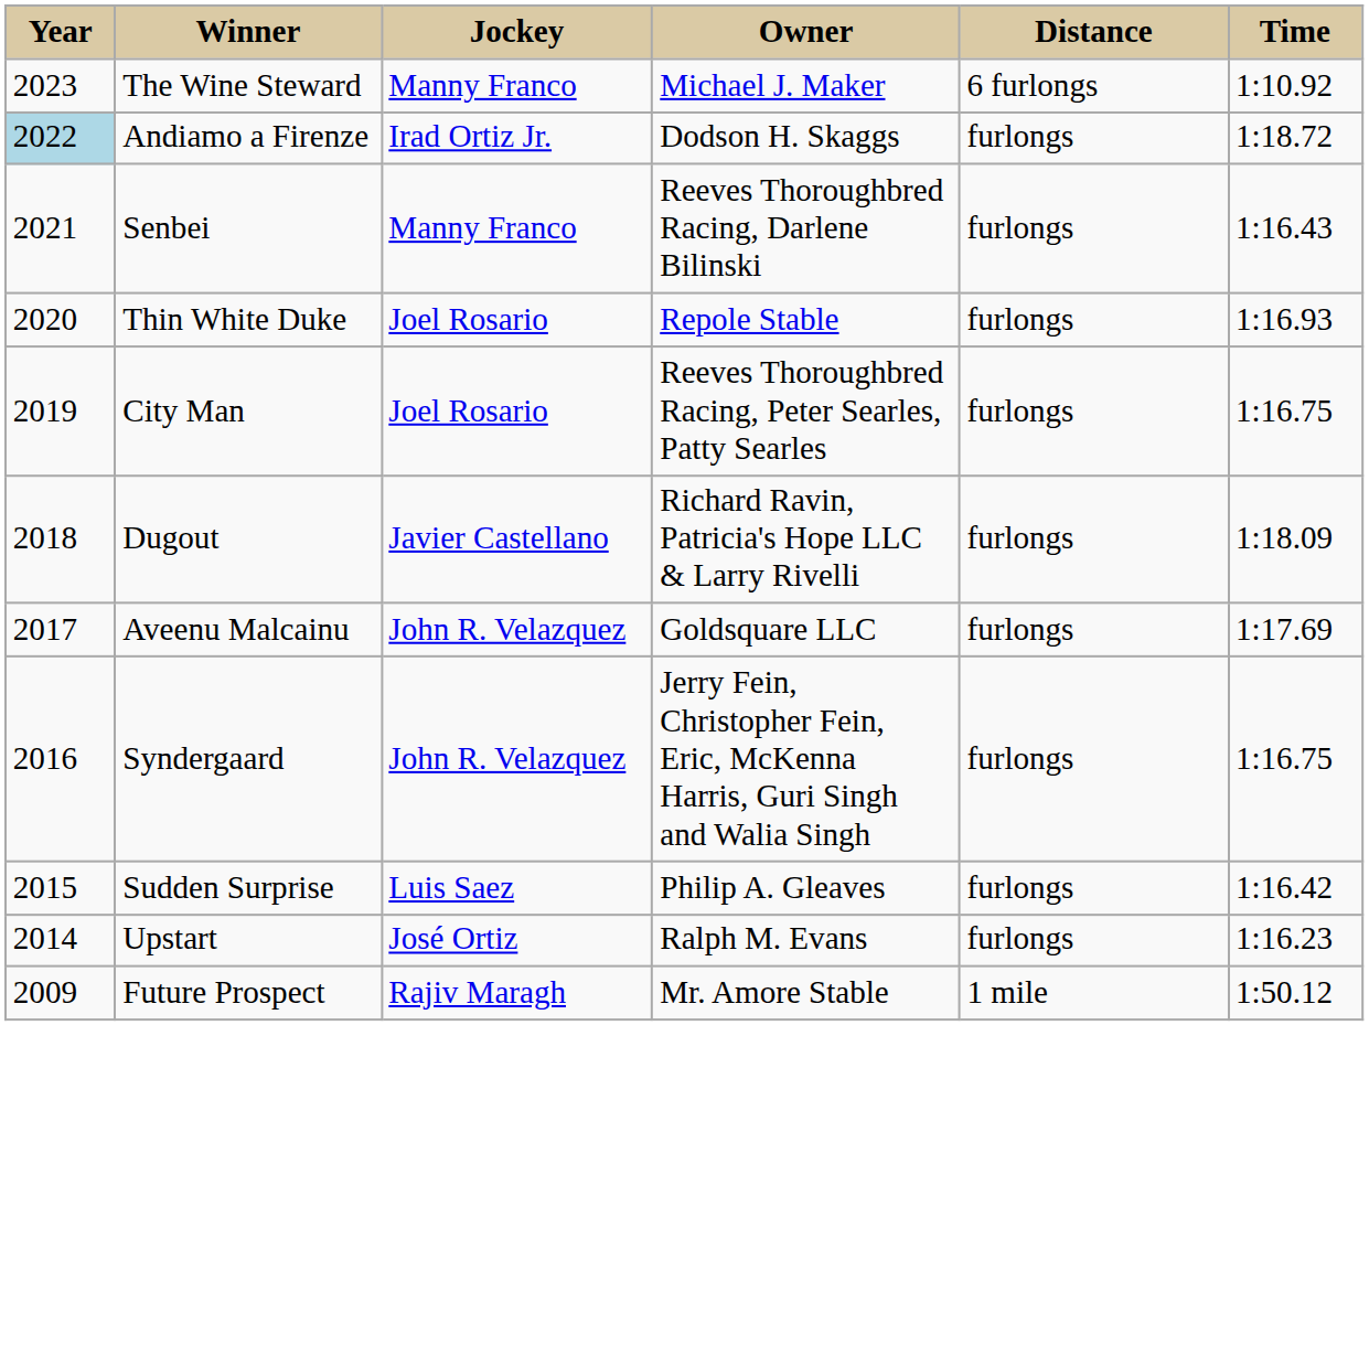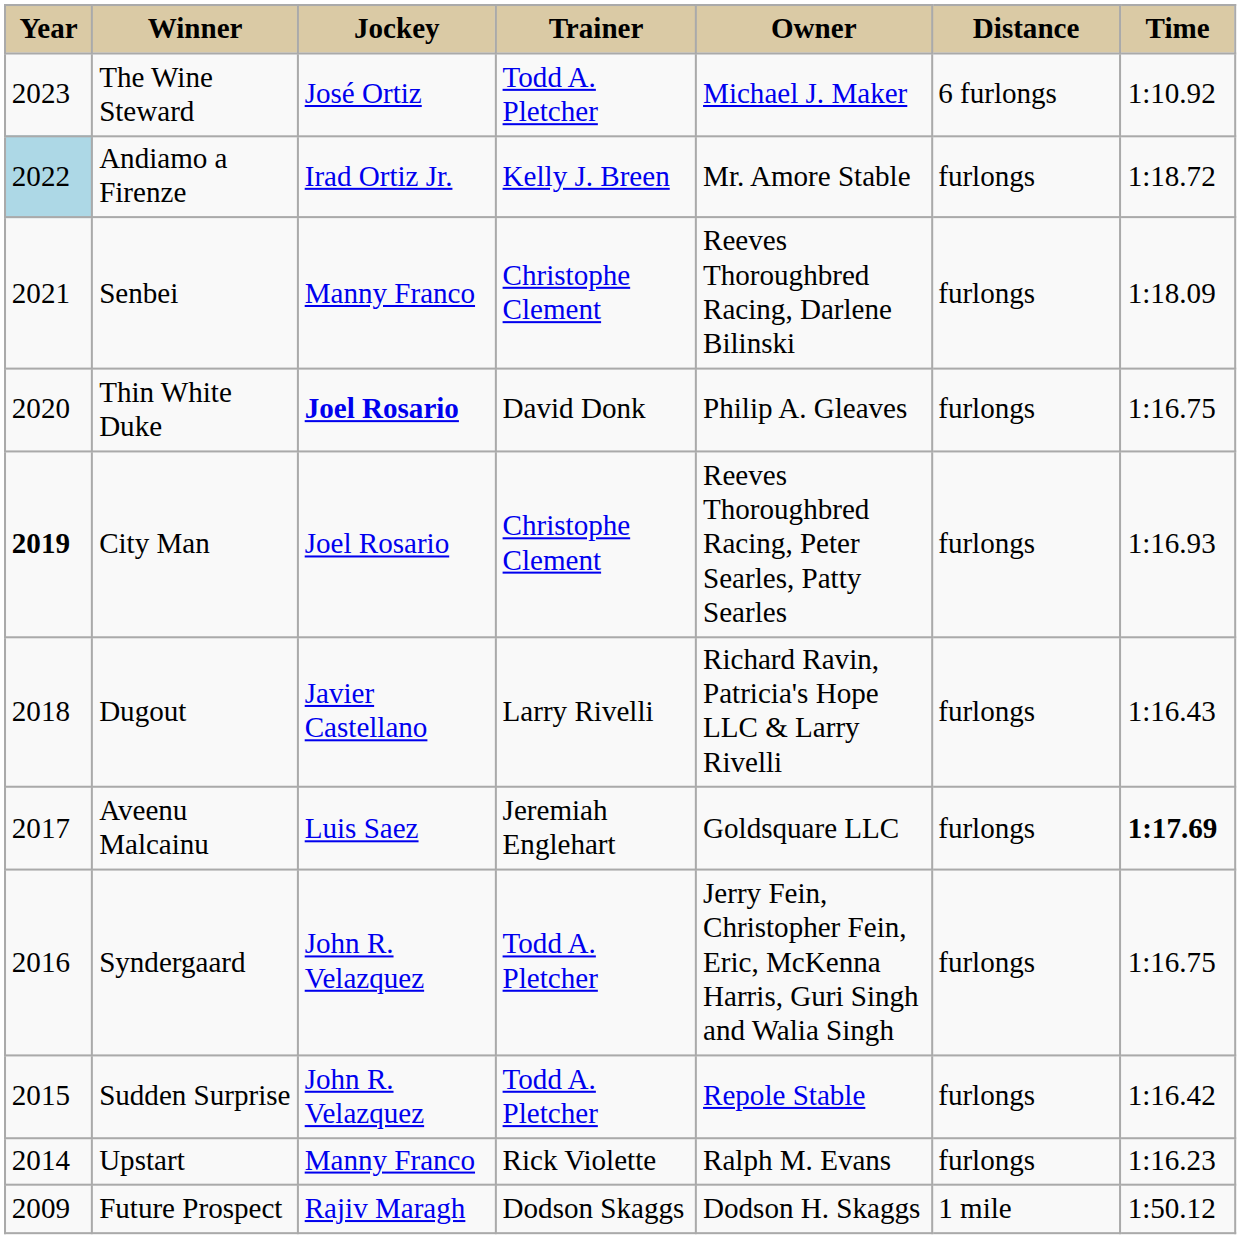+ column: Trainer | Todd A. Pletcher | Kelly J. Breen | Christophe Clement | David Donk | Christophe Clement | Larry Rivelli | Jeremiah Englehart | Todd A. Pletcher | Todd A. Pletcher | Rick Violette | Dodson Skaggs
The Wine Steward | Jockey: Manny Franco -> José Ortiz
Andiamo a Firenze | Owner: Dodson H. Skaggs -> Mr. Amore Stable
Senbei | Time: 1:16.43 -> 1:18.09
Thin White Duke | Jockey: normal -> bold
Thin White Duke | Owner: Repole Stable -> Philip A. Gleaves
Thin White Duke | Time: 1:16.93 -> 1:16.75
City Man | Year: normal -> bold
City Man | Time: 1:16.75 -> 1:16.93
Dugout | Time: 1:18.09 -> 1:16.43
Aveenu Malcainu | Jockey: John R. Velazquez -> Luis Saez
Aveenu Malcainu | Time: normal -> bold
Sudden Surprise | Jockey: Luis Saez -> John R. Velazquez
Sudden Surprise | Owner: Philip A. Gleaves -> Repole Stable
Upstart | Jockey: José Ortiz -> Manny Franco
Future Prospect | Owner: Mr. Amore Stable -> Dodson H. Skaggs
